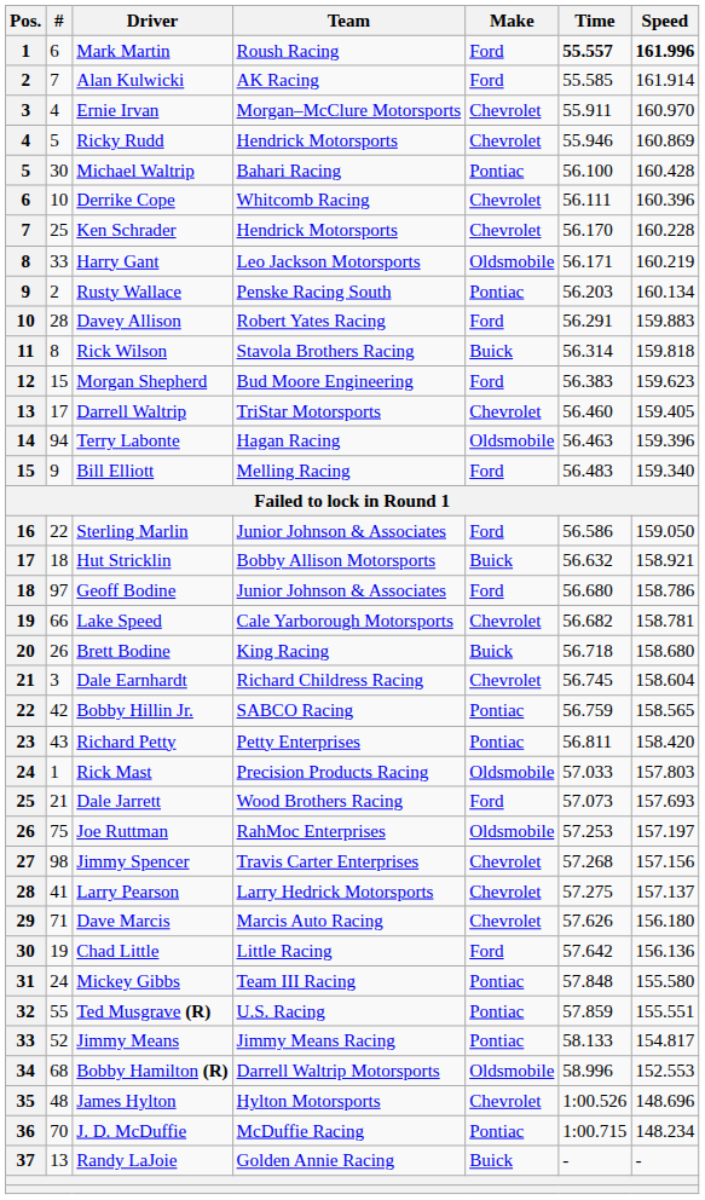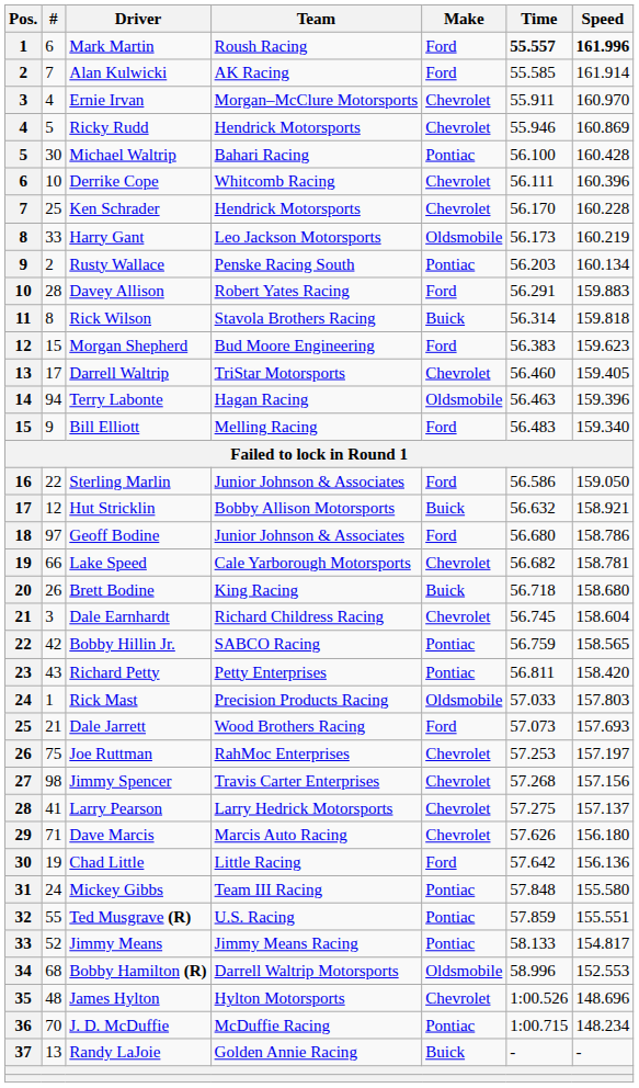Harry Gant | Time: 56.171 -> 56.173
Hut Stricklin | #: 18 -> 12
Joe Ruttman | Make: Oldsmobile -> Chevrolet
